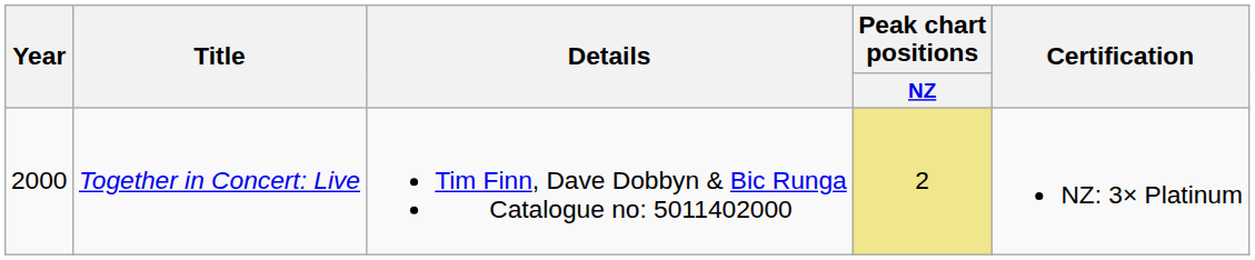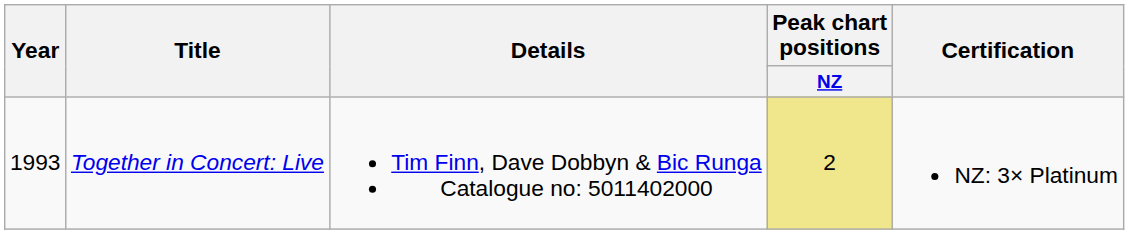Together in Concert: Live | Year: 2000 -> 1993
